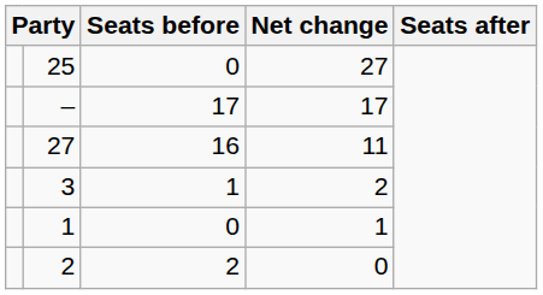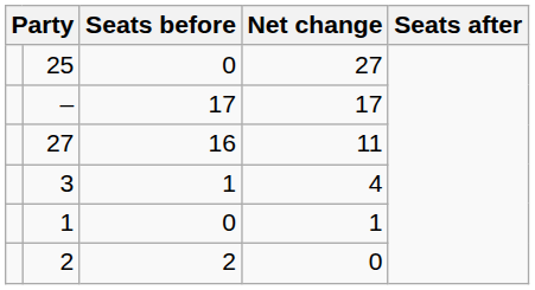3 | Net change: 2 -> 4
